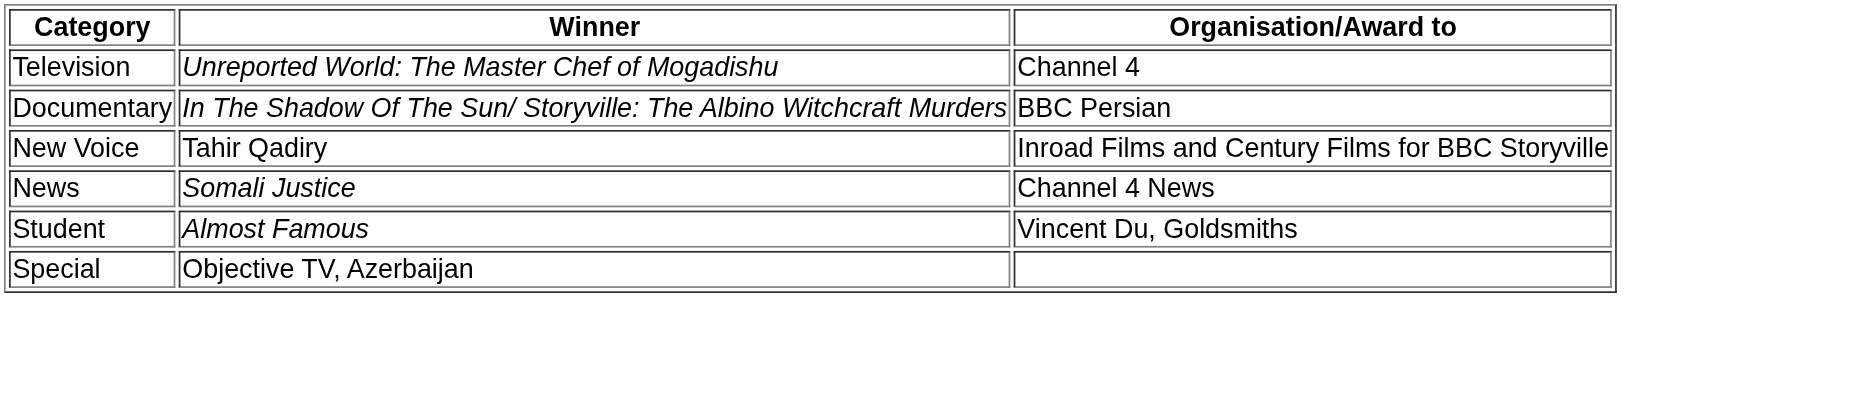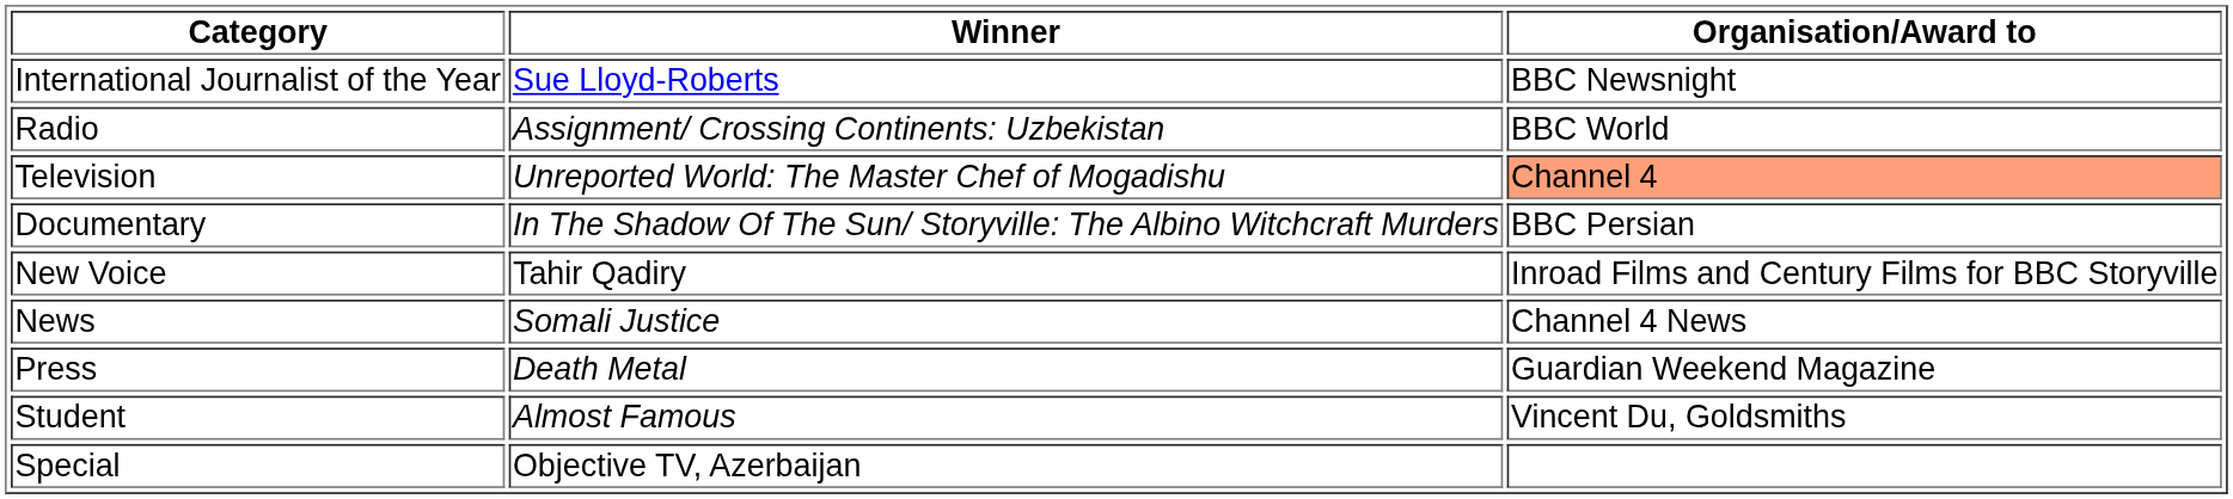+ row: International Journalist of the Year | Sue Lloyd-Roberts | BBC Newsnight
+ row: Radio | Assignment/ Crossing Continents: Uzbekistan | BBC World
Television | Organisation/Award to: no background -> lightsalmon background
+ row: Press | Death Metal | Guardian Weekend Magazine
